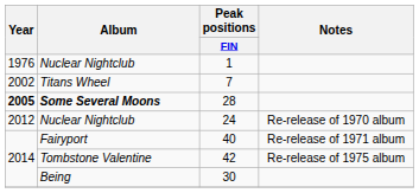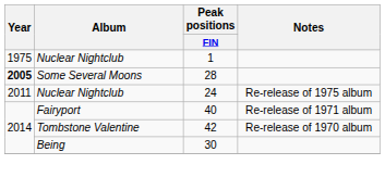1 | Year: 1976 -> 1975
- row: 2002 | Titans Wheel | 7
28 | Album: bold -> normal
24 | Year: 2012 -> 2011
24 | Notes: Re-release of 1970 album -> Re-release of 1975 album
42 | Notes: Re-release of 1975 album -> Re-release of 1970 album
